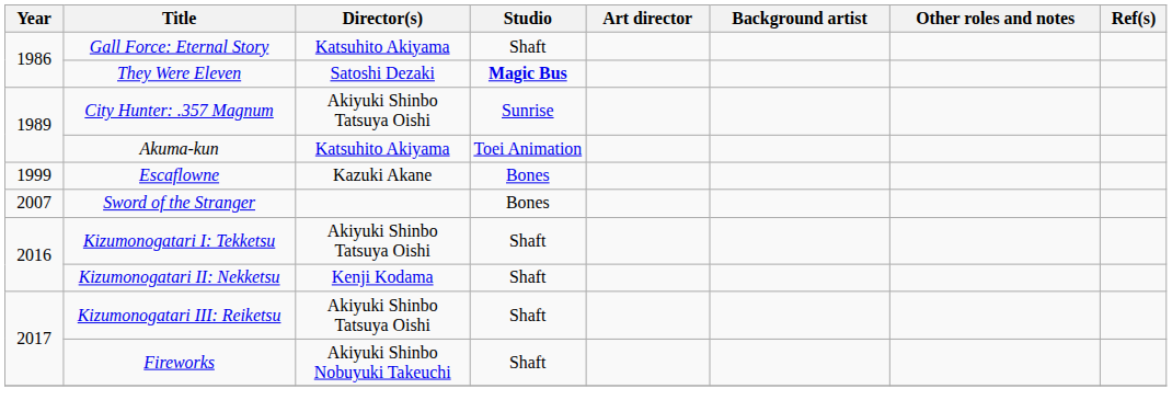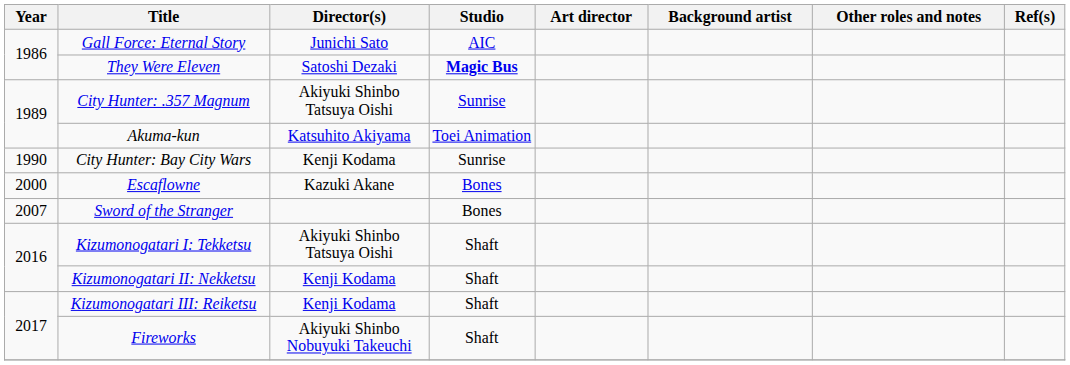Gall Force: Eternal Story | Director(s): Katsuhito Akiyama -> Junichi Sato
Gall Force: Eternal Story | Studio: Shaft -> AIC
+ row: 1990 | City Hunter: Bay City Wars | Kenji Kodama | Sunrise
Escaflowne | Year: 1999 -> 2000
Kizumonogatari III: Reiketsu | Director(s): Akiyuki Shinbo Tatsuya Oishi -> Kenji Kodama
